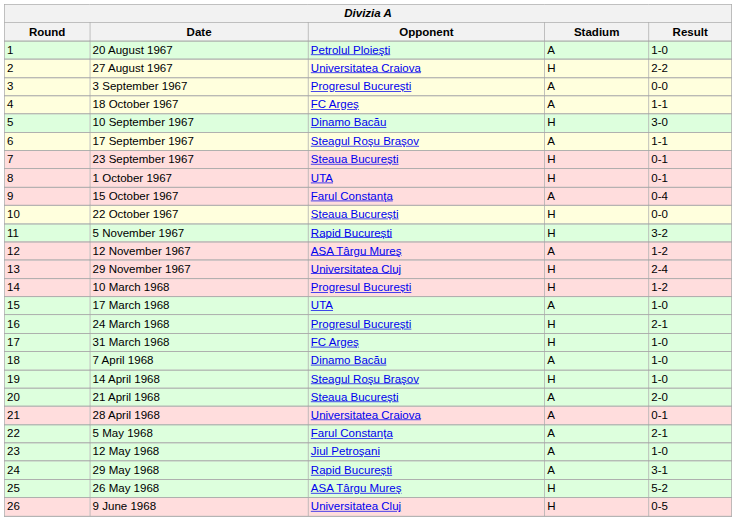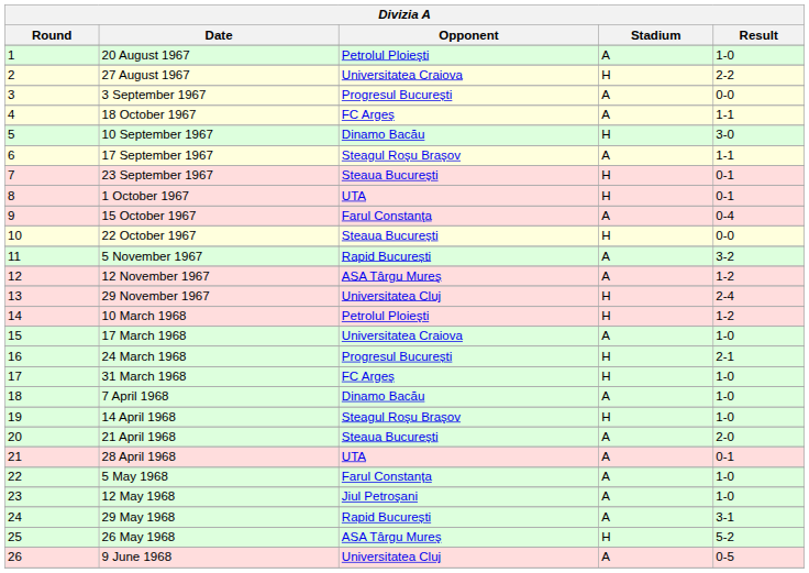5 November 1967 | Stadium: H -> A
10 March 1968 | Opponent: Progresul București -> Petrolul Ploieşti
17 March 1968 | Opponent: UTA -> Universitatea Craiova
28 April 1968 | Opponent: Universitatea Craiova -> UTA
5 May 1968 | Result: 2-1 -> 1-0
9 June 1968 | Stadium: H -> A
